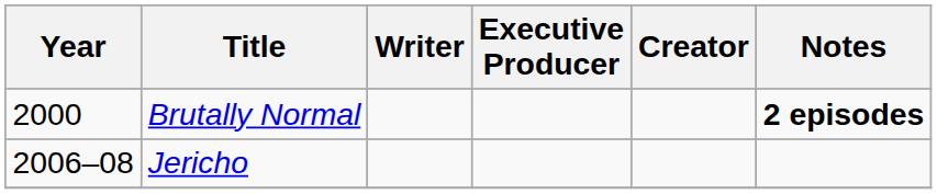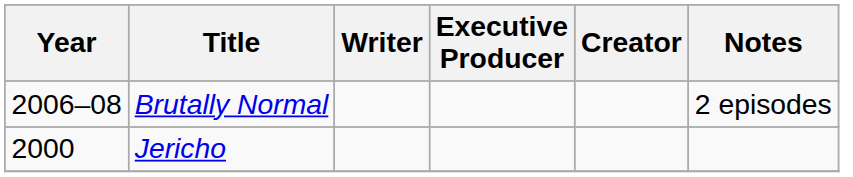Brutally Normal | Year: 2000 -> 2006–08
Brutally Normal | Notes: bold -> normal
Jericho | Year: 2006–08 -> 2000
